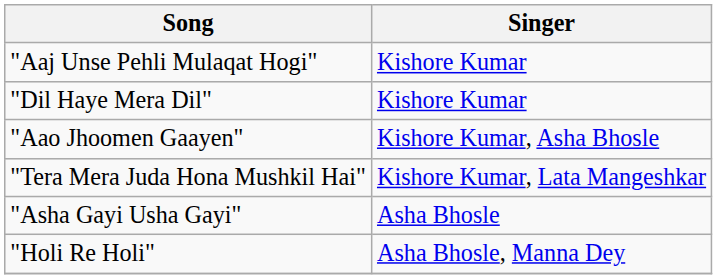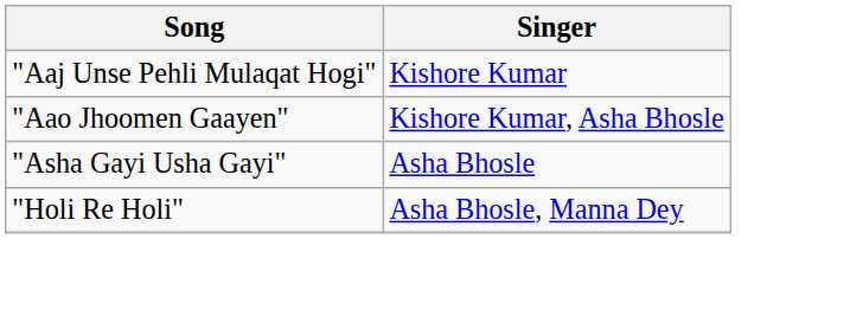- row: "Dil Haye Mera Dil" | Kishore Kumar
- row: "Tera Mera Juda Hona Mushkil Hai" | Kishore Kumar, Lata Mangeshkar
